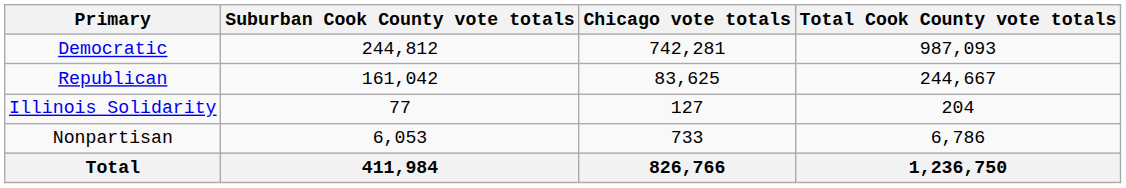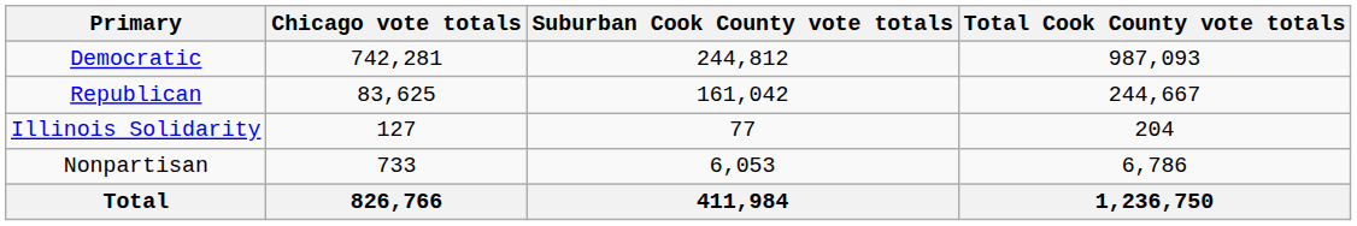columns swapped: Chicago vote totals <-> Suburban Cook County vote totals
